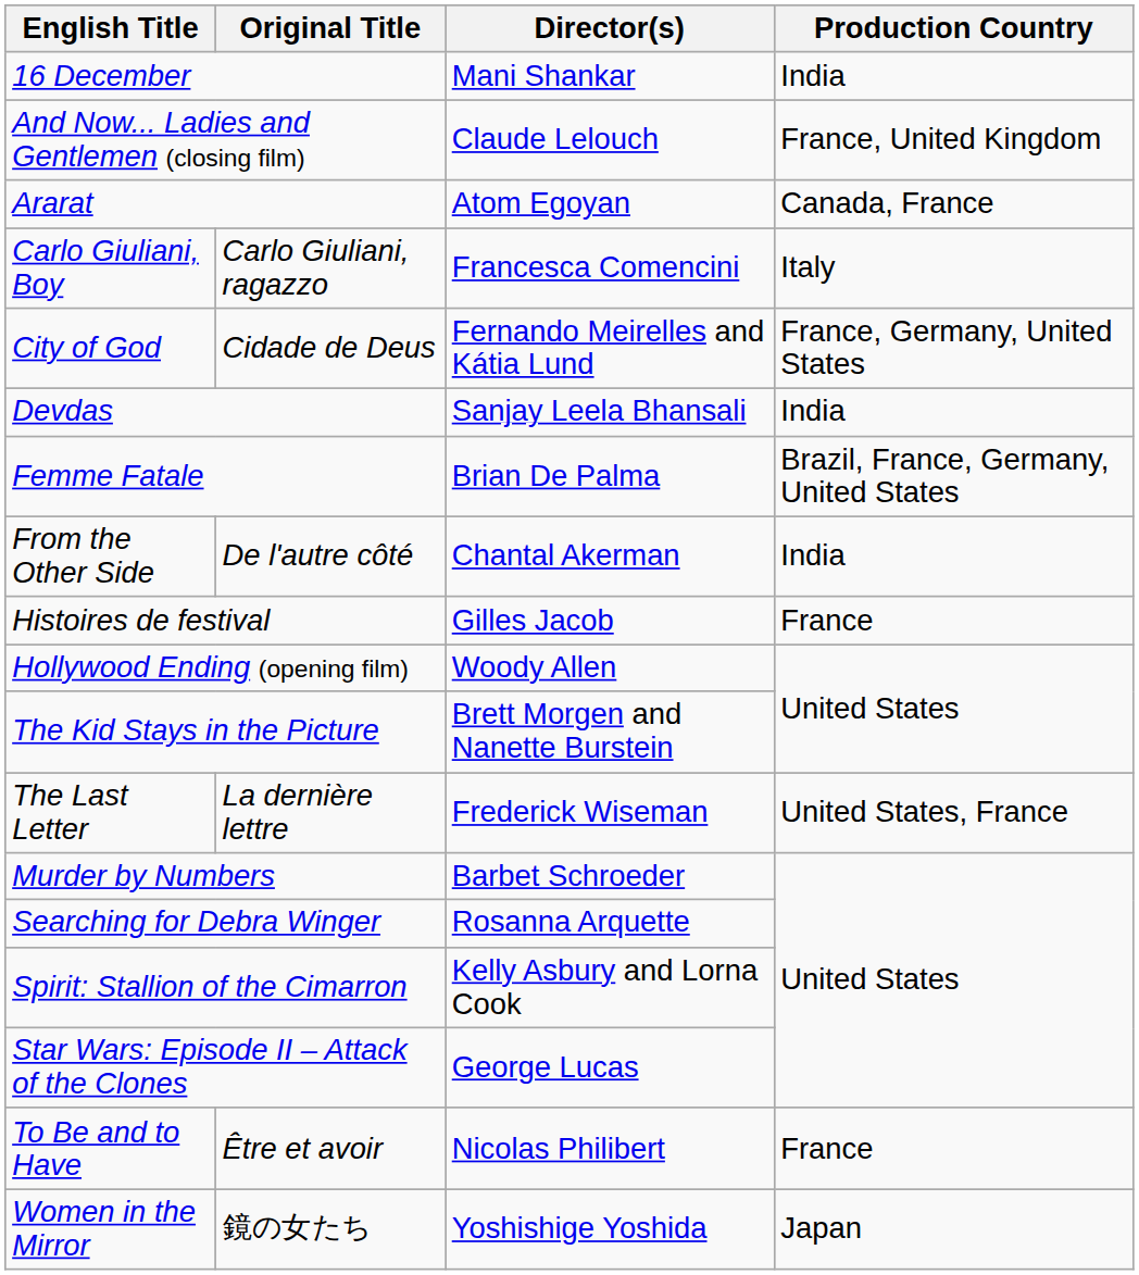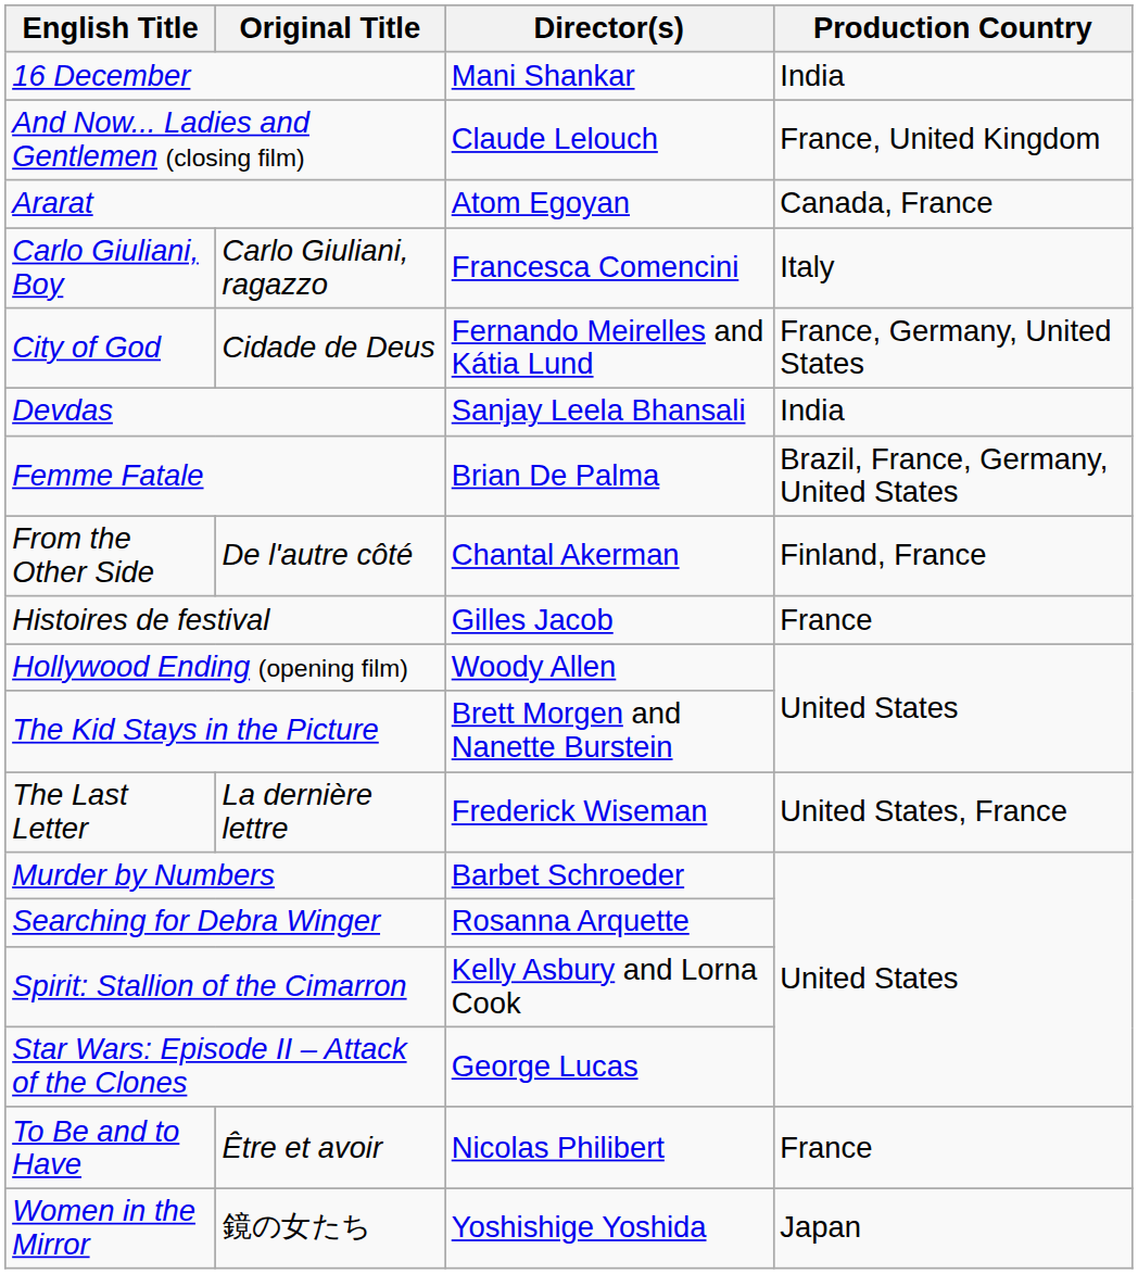From the Other Side | Production Country: India -> Finland, France
